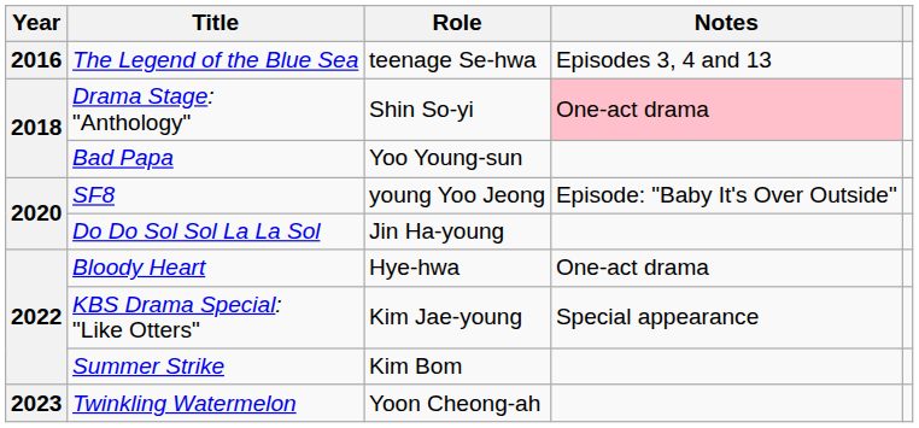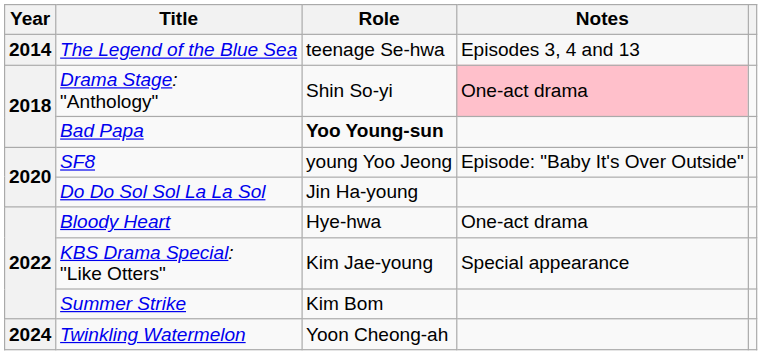The Legend of the Blue Sea | Year: 2016 -> 2014
Bad Papa | Role: normal -> bold
Twinkling Watermelon | Year: 2023 -> 2024
